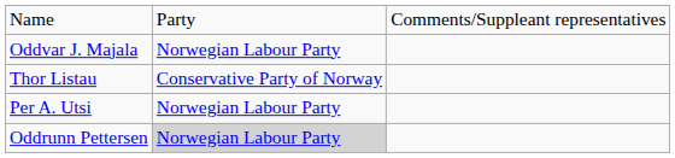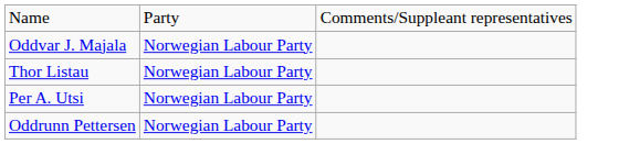Thor Listau | column 2: Conservative Party of Norway -> Norwegian Labour Party
Oddrunn Pettersen | column 2: lightgrey background -> no background
